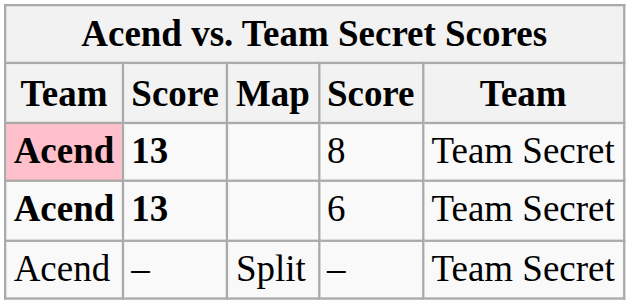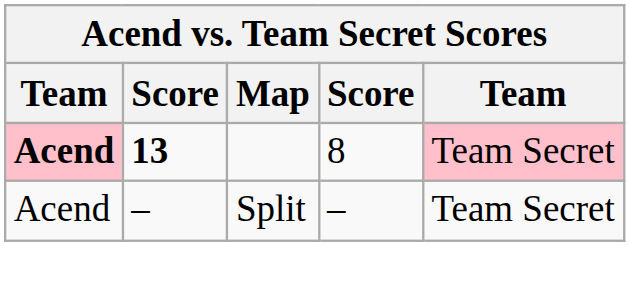8 | column 5: no background -> pink background
- row: Acend | 13 | 6 | Team Secret
